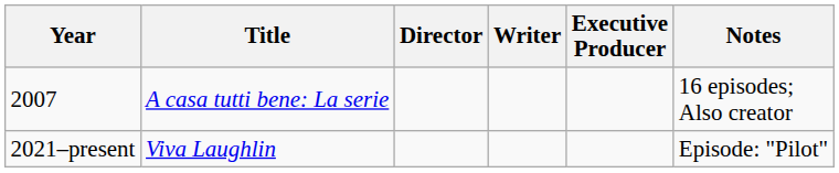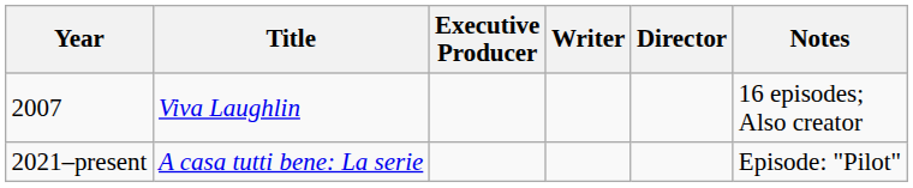columns swapped: Director <-> Executive Producer
2007 | Title: A casa tutti bene: La serie -> Viva Laughlin
2021–present | Title: Viva Laughlin -> A casa tutti bene: La serie
